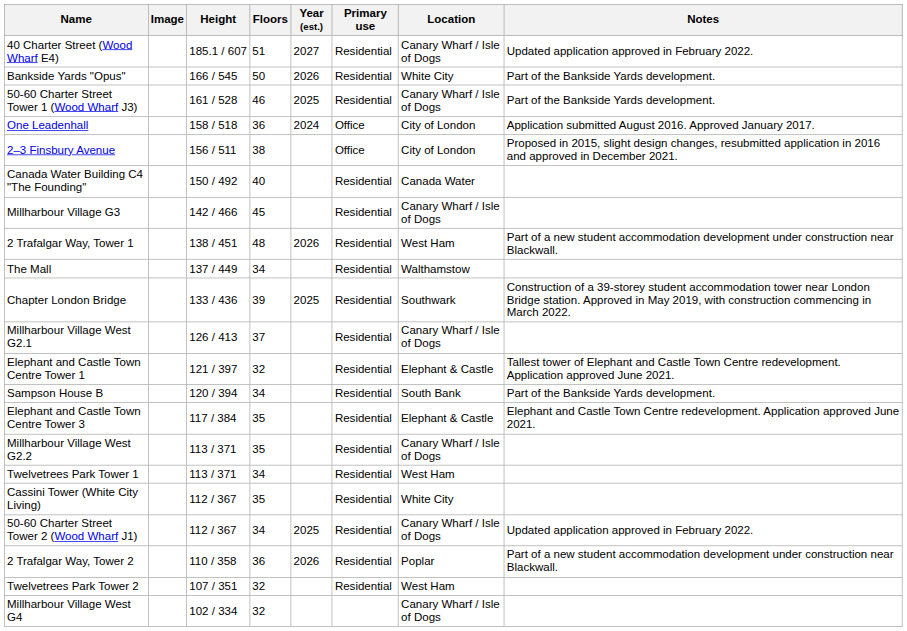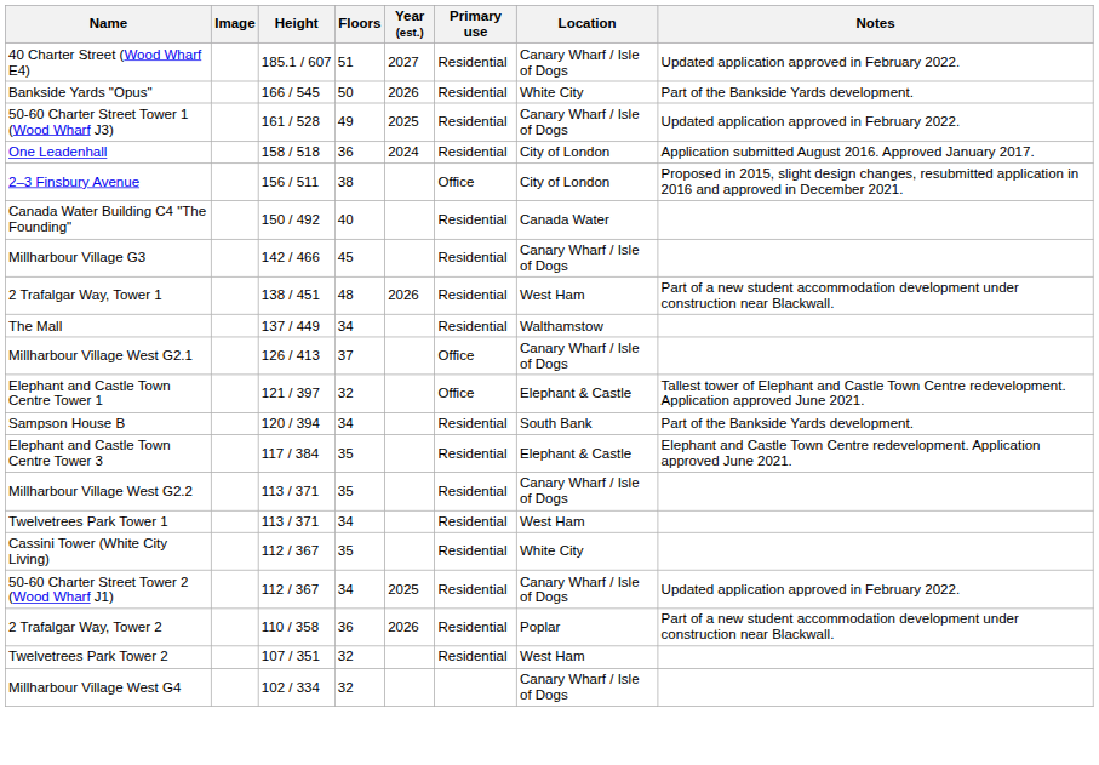50-60 Charter Street Tower 1 (Wood Wharf J3) | Floors: 46 -> 49
50-60 Charter Street Tower 1 (Wood Wharf J3) | Notes: Part of the Bankside Yards development. -> Updated application approved in February 2022.
One Leadenhall | Primary use: Office -> Residential
- row: Chapter London Bridge | 133 / 436 | 39 | 2025 | Residential | Southwark | Construction of a 39-storey student accommodation tower near London Bridge station. Approved in May 2019, with construction commencing in March 2022.
Millharbour Village West G2.1 | Primary use: Residential -> Office
Elephant and Castle Town Centre Tower 1 | Primary use: Residential -> Office
